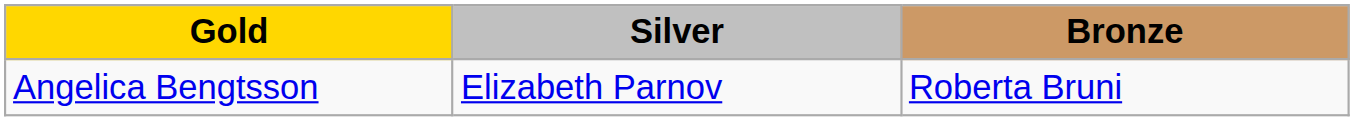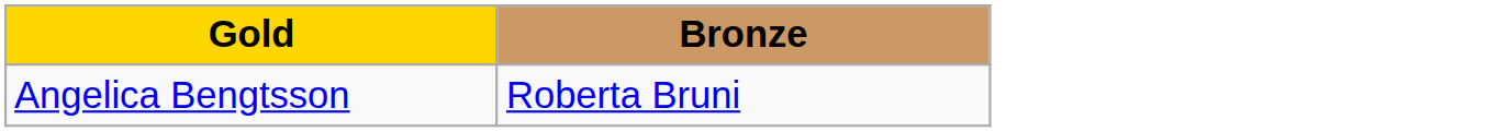- column: Silver | Elizabeth Parnov
